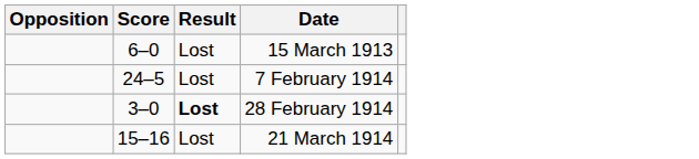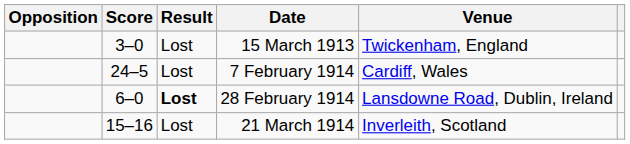+ column: Venue | Twickenham, England | Cardiff, Wales | Lansdowne Road, Dublin, Ireland | Inverleith, Scotland
15 March 1913 | Score: 6–0 -> 3–0
28 February 1914 | Score: 3–0 -> 6–0
